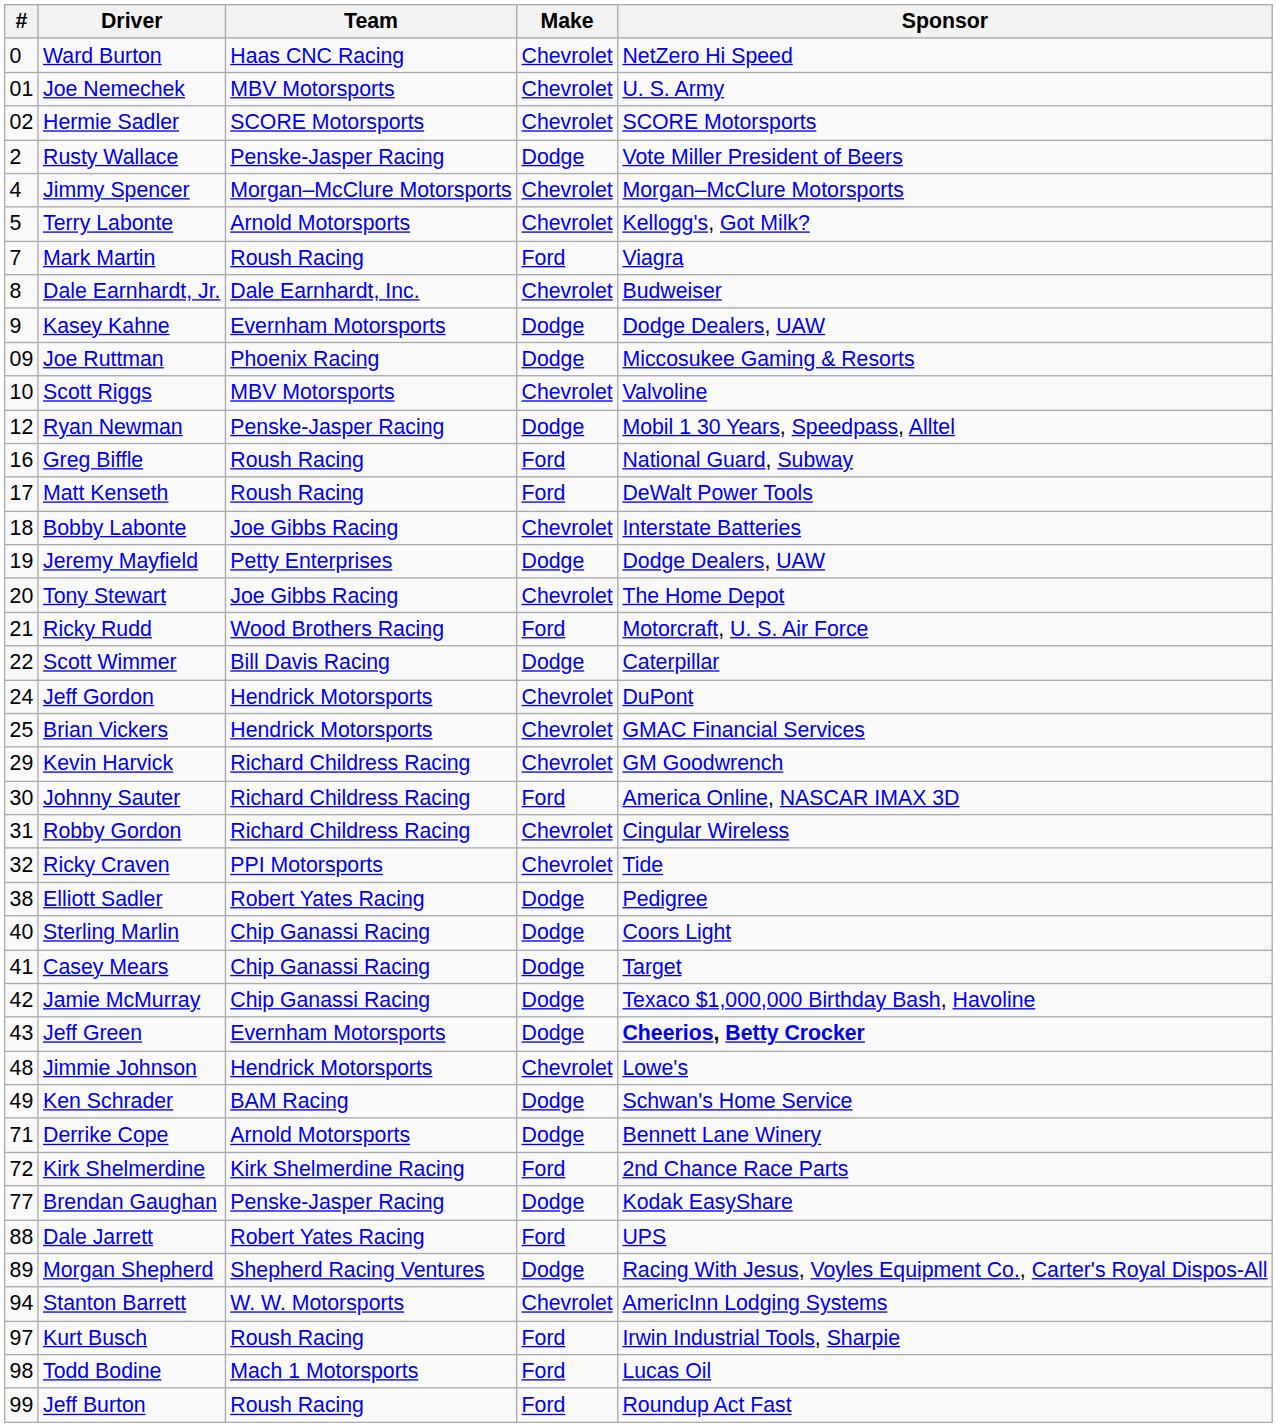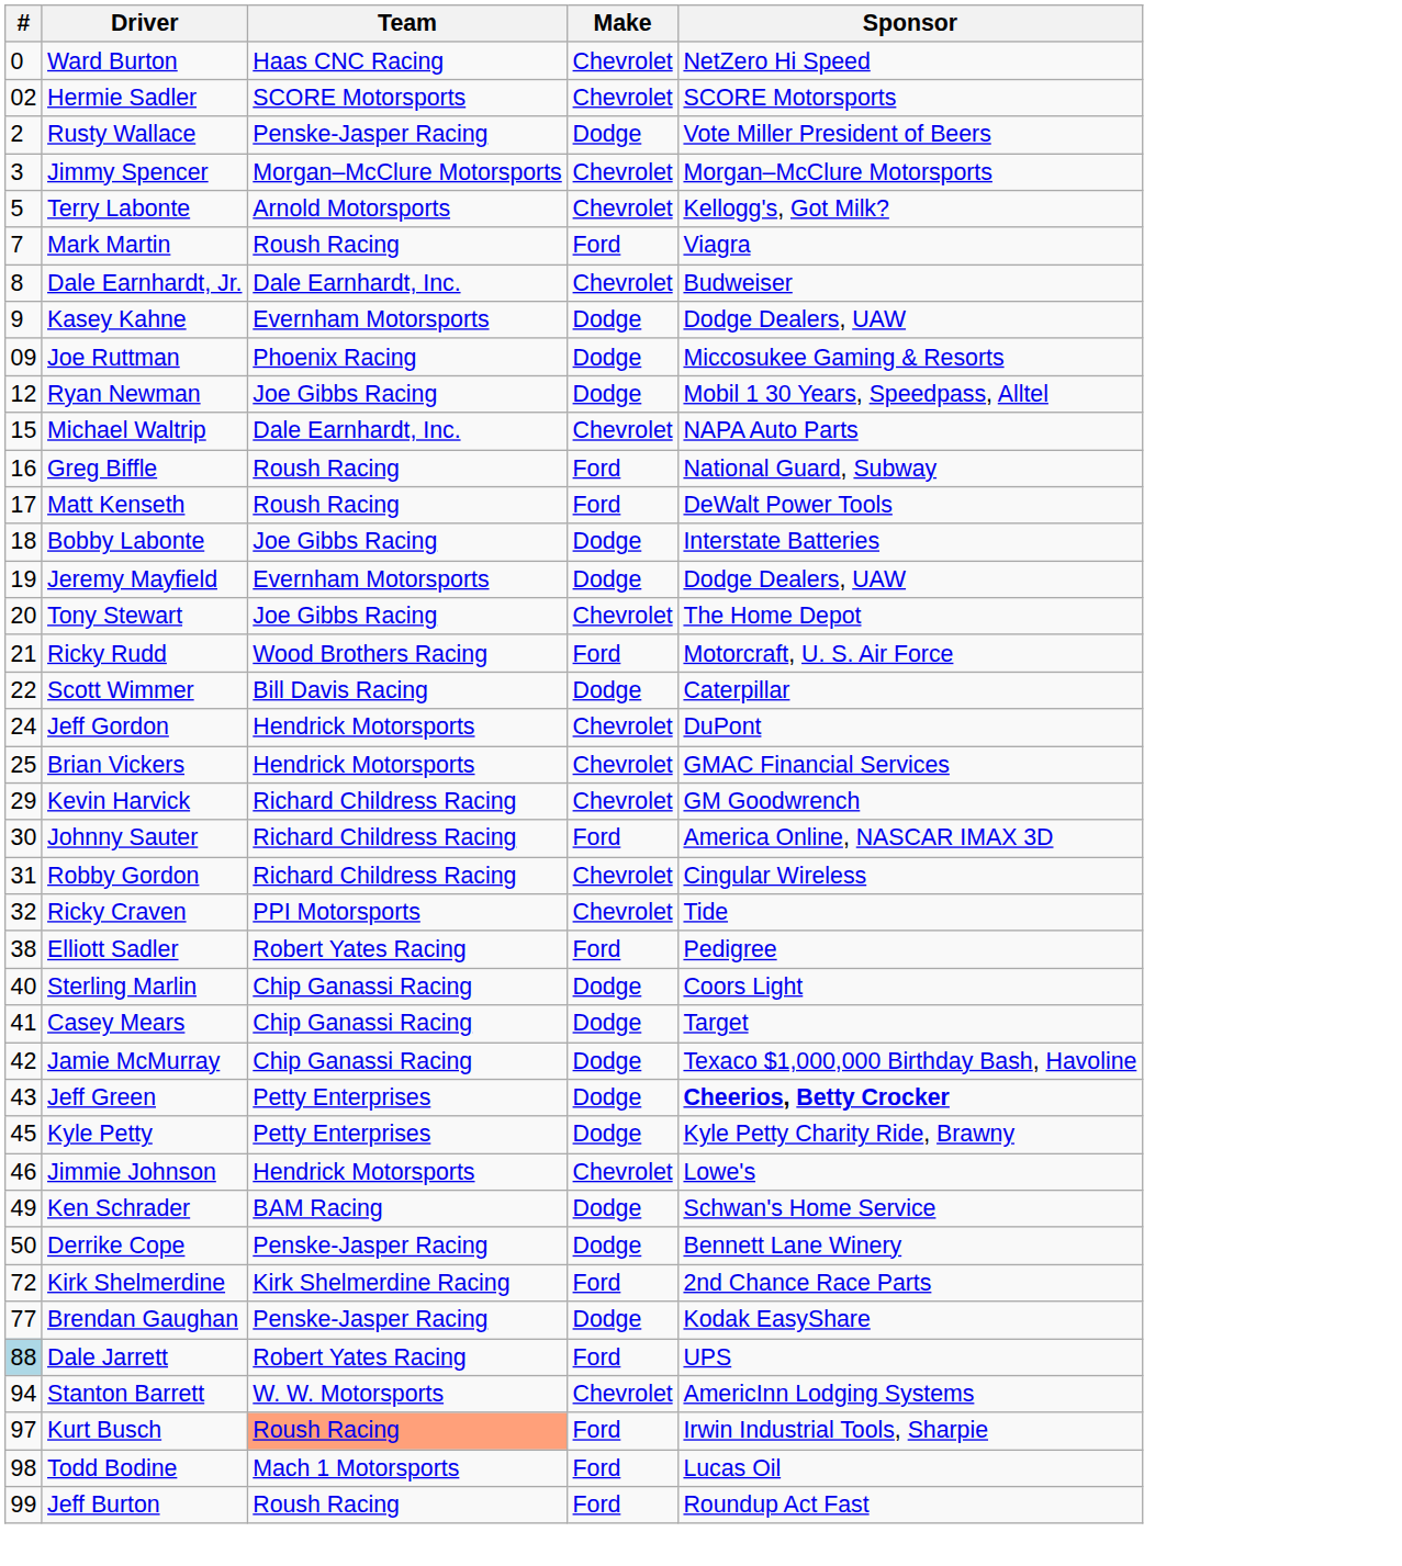- row: 01 | Joe Nemechek | MBV Motorsports | Chevrolet | U. S. Army
Jimmy Spencer | #: 4 -> 3
- row: 10 | Scott Riggs | MBV Motorsports | Chevrolet | Valvoline
Ryan Newman | Team: Penske-Jasper Racing -> Joe Gibbs Racing
+ row: 15 | Michael Waltrip | Dale Earnhardt, Inc. | Chevrolet | NAPA Auto Parts
Bobby Labonte | Make: Chevrolet -> Dodge
Jeremy Mayfield | Team: Petty Enterprises -> Evernham Motorsports
Elliott Sadler | Make: Dodge -> Ford
Jeff Green | Team: Evernham Motorsports -> Petty Enterprises
+ row: 45 | Kyle Petty | Petty Enterprises | Dodge | Kyle Petty Charity Ride, Brawny
Jimmie Johnson | #: 48 -> 46
Derrike Cope | #: 71 -> 50
Derrike Cope | Team: Arnold Motorsports -> Penske-Jasper Racing
Dale Jarrett | #: no background -> lightblue background
- row: 89 | Morgan Shepherd | Shepherd Racing Ventures | Dodge | Racing With Jesus, Voyles Equipment Co., Carter's Royal Dispos-All
Kurt Busch | Team: no background -> lightsalmon background
